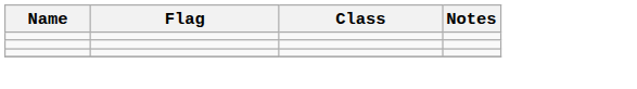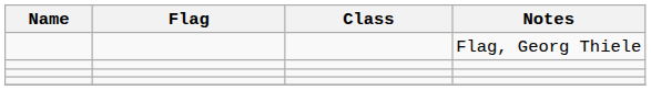+ row: Flag, Georg Thiele
